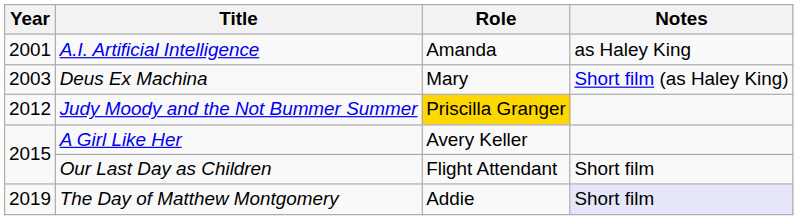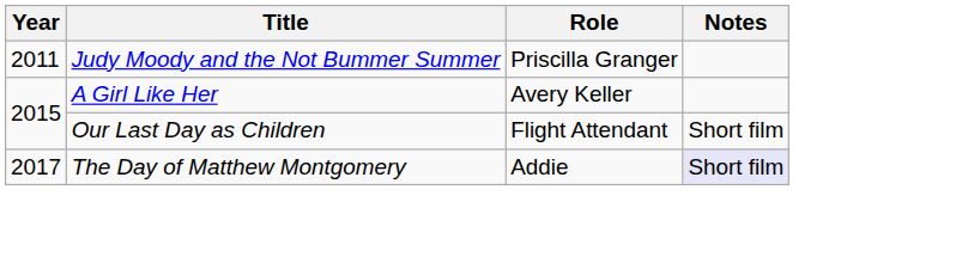- row: 2001 | A.I. Artificial Intelligence | Amanda | as Haley King
- row: 2003 | Deus Ex Machina | Mary | Short film (as Haley King)
Judy Moody and the Not Bummer Summer | Year: 2012 -> 2011
Judy Moody and the Not Bummer Summer | Role: gold background -> no background
The Day of Matthew Montgomery | Year: 2019 -> 2017
